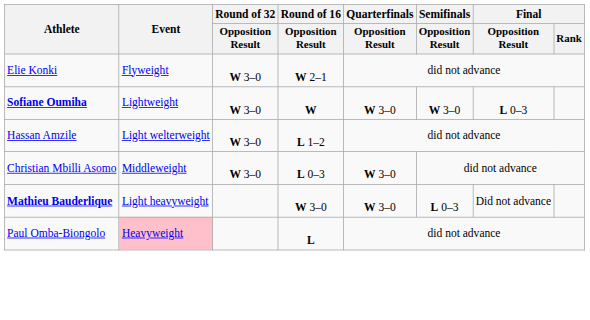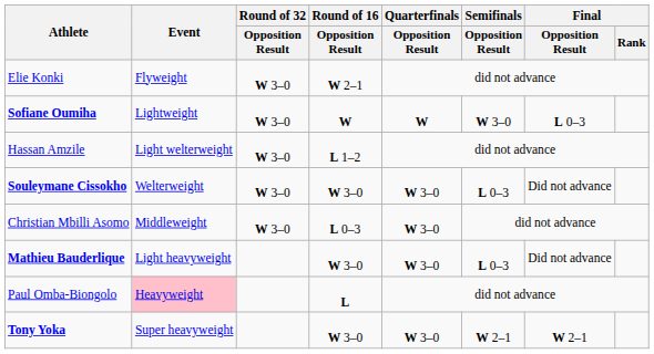Sofiane Oumiha | Quarterfinals / Opposition Result: W 3–0 -> W
+ row: Souleymane Cissokho | Welterweight | W 3–0 | W 3–0 | W 3–0 | L 0–3 | Did not advance
+ row: Tony Yoka | Super heavyweight | W 3–0 | W 3–0 | W 2–1 | W 2–1
